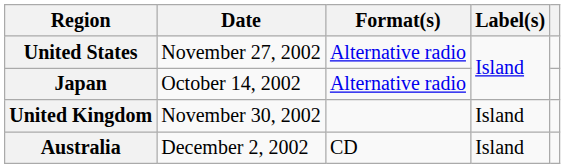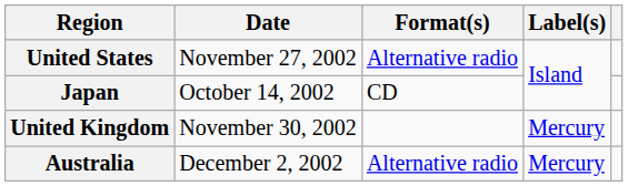Japan | Format(s): Alternative radio -> CD
United Kingdom | Label(s): Island -> Mercury
Australia | Format(s): CD -> Alternative radio
Australia | Label(s): Island -> Mercury
